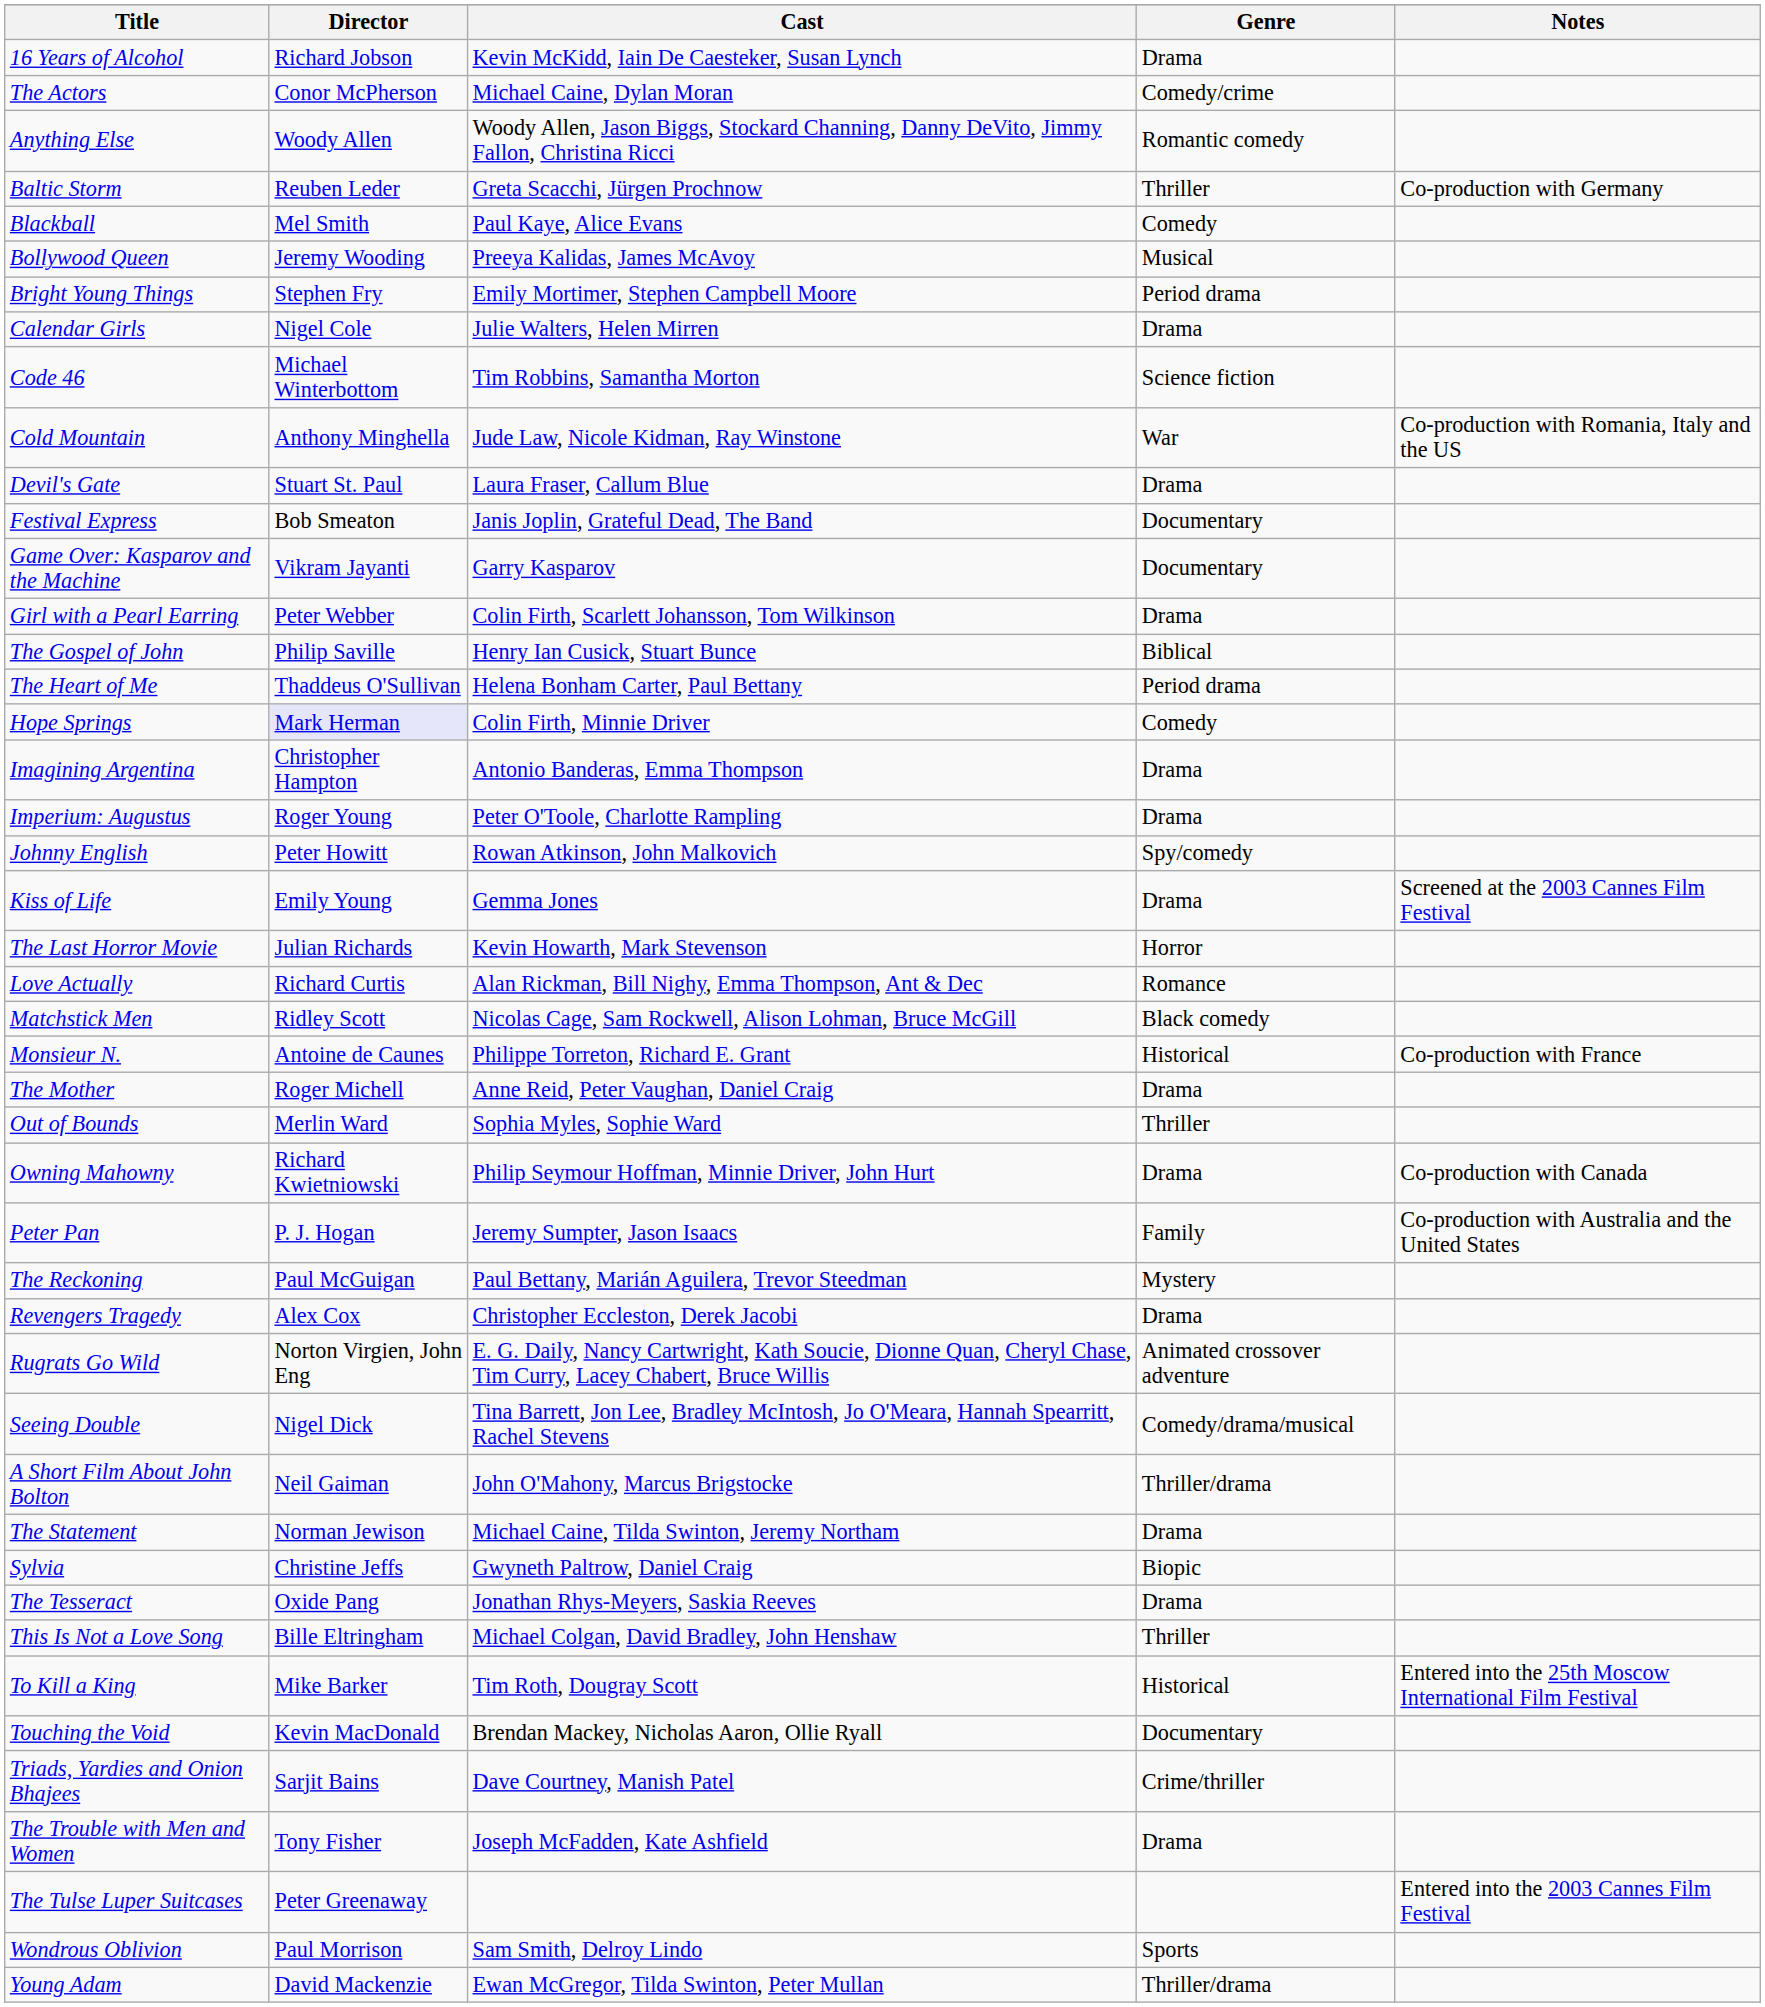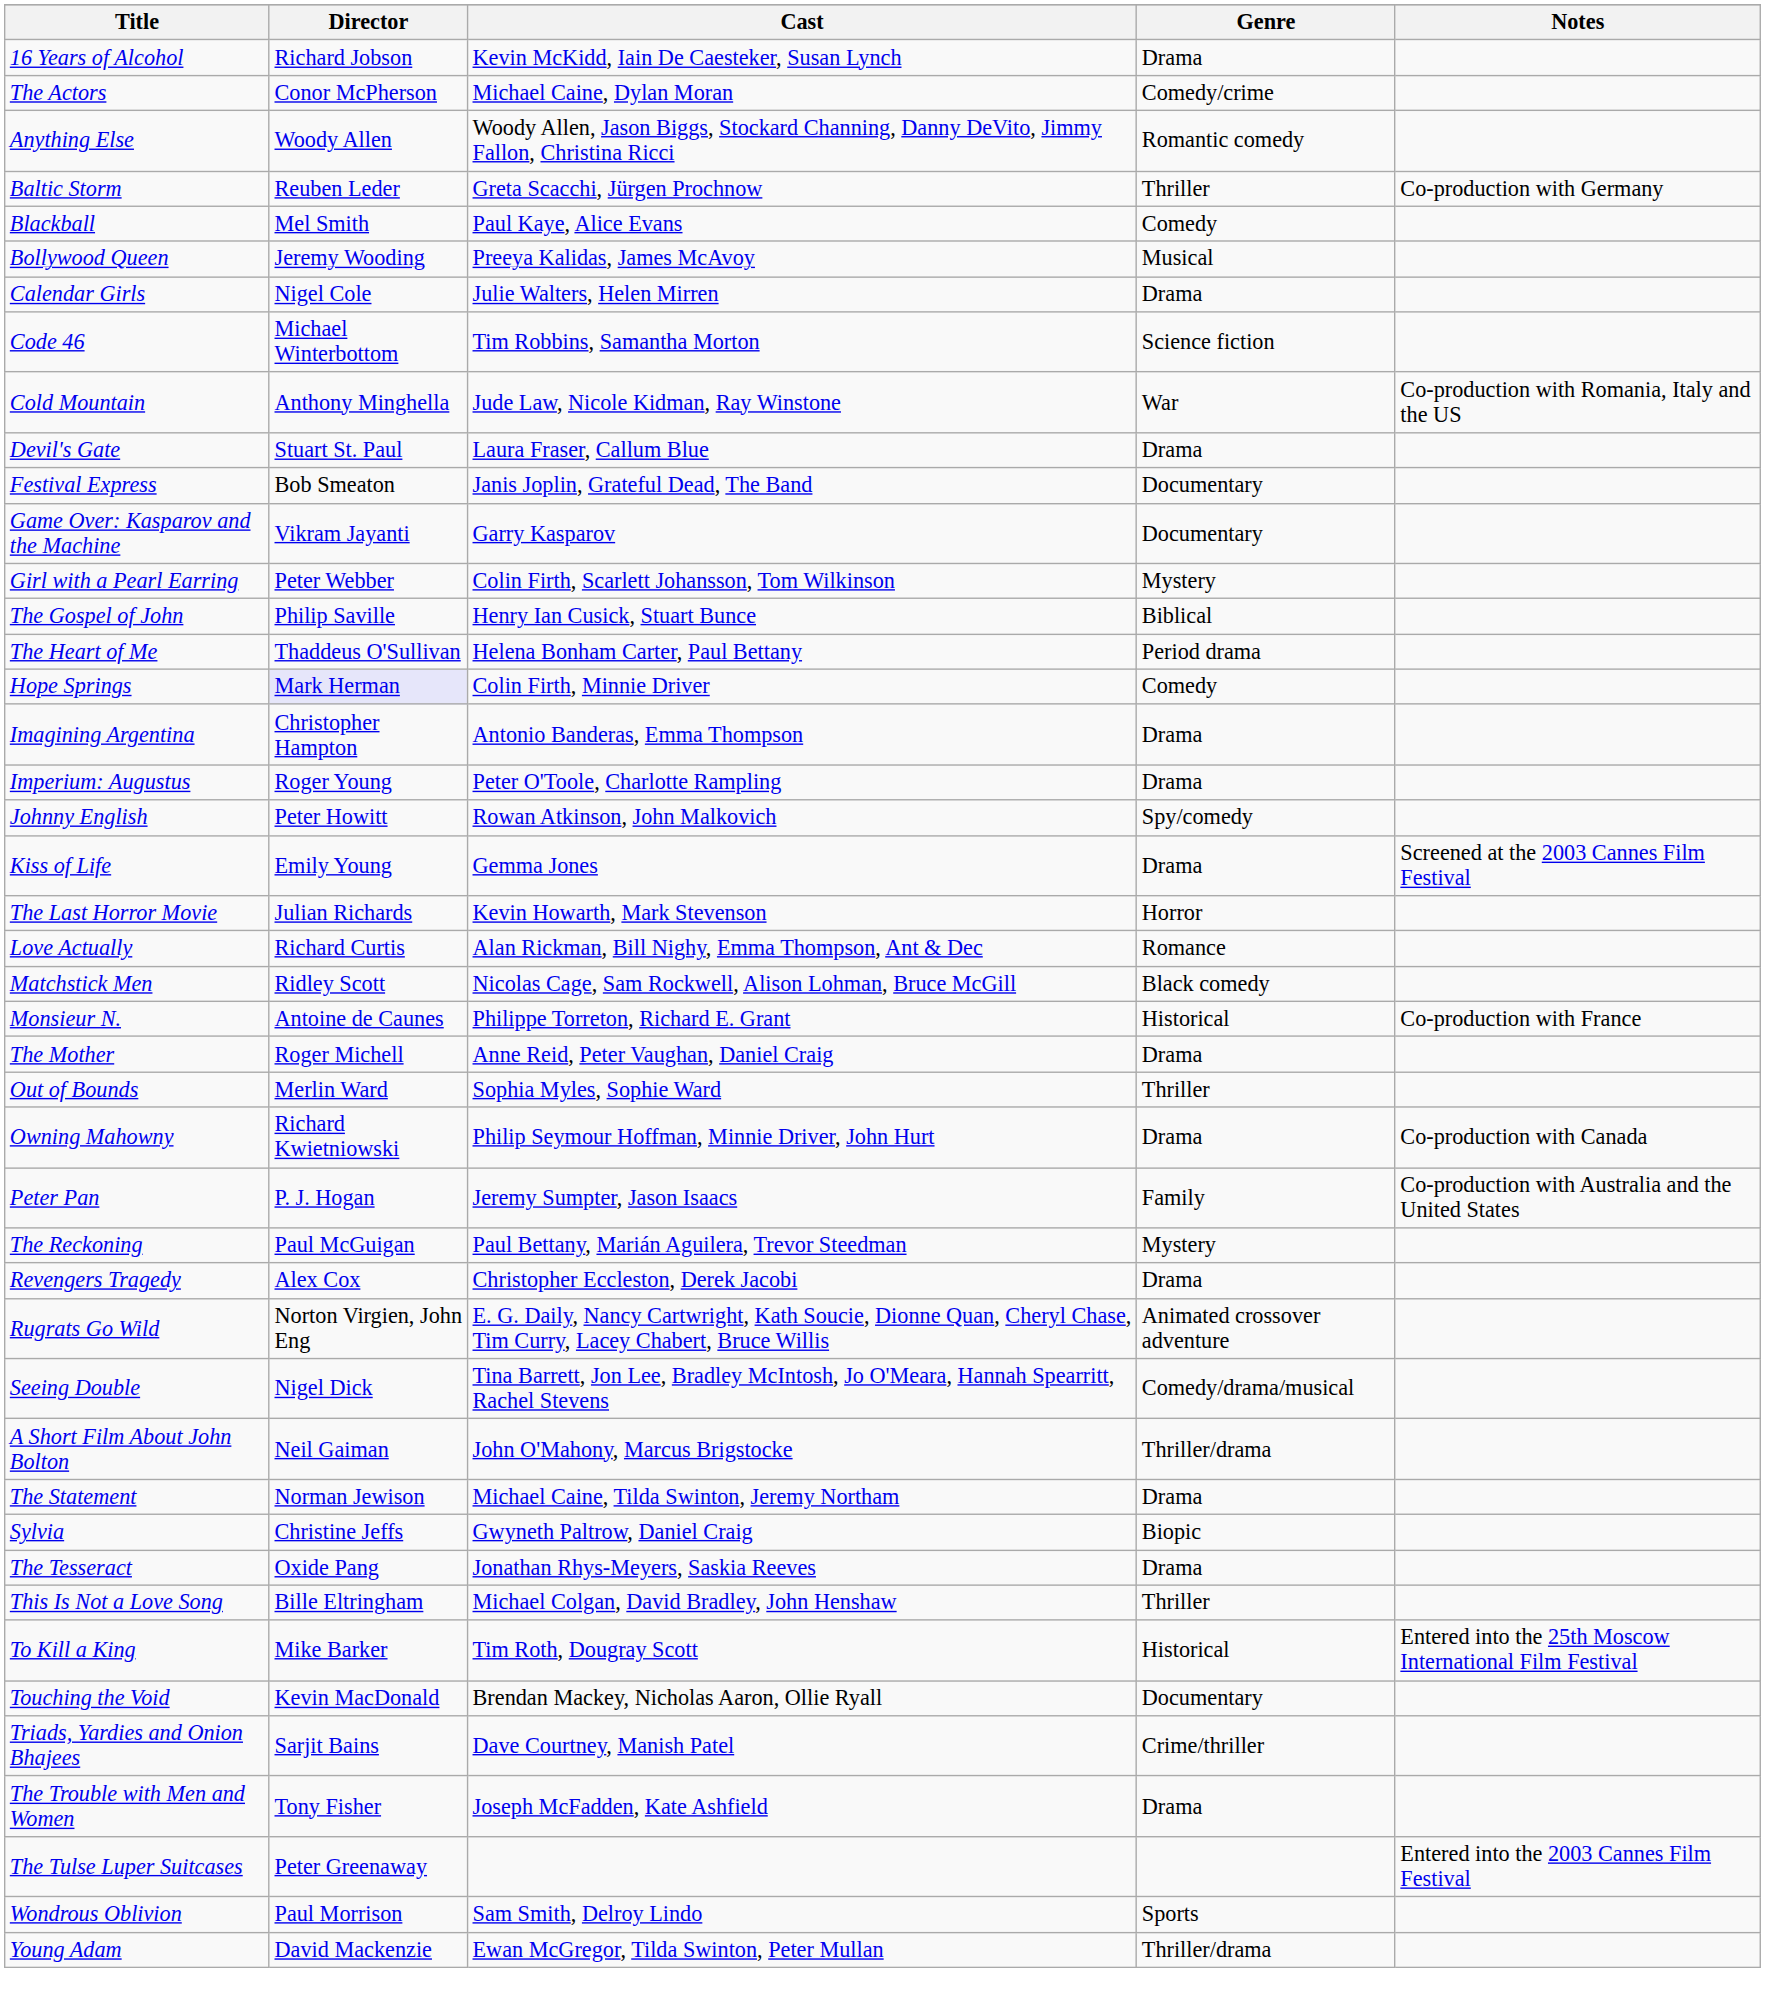- row: Bright Young Things | Stephen Fry | Emily Mortimer, Stephen Campbell Moore | Period drama
Girl with a Pearl Earring | Genre: Drama -> Mystery
